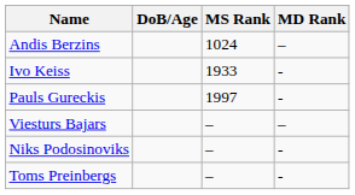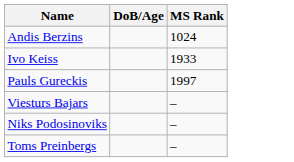- column: MD Rank | – | - | - | – | - | -
